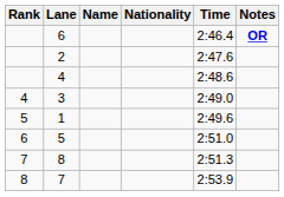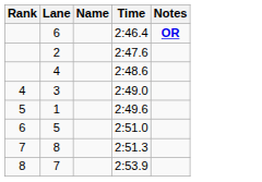- column: Nationality
